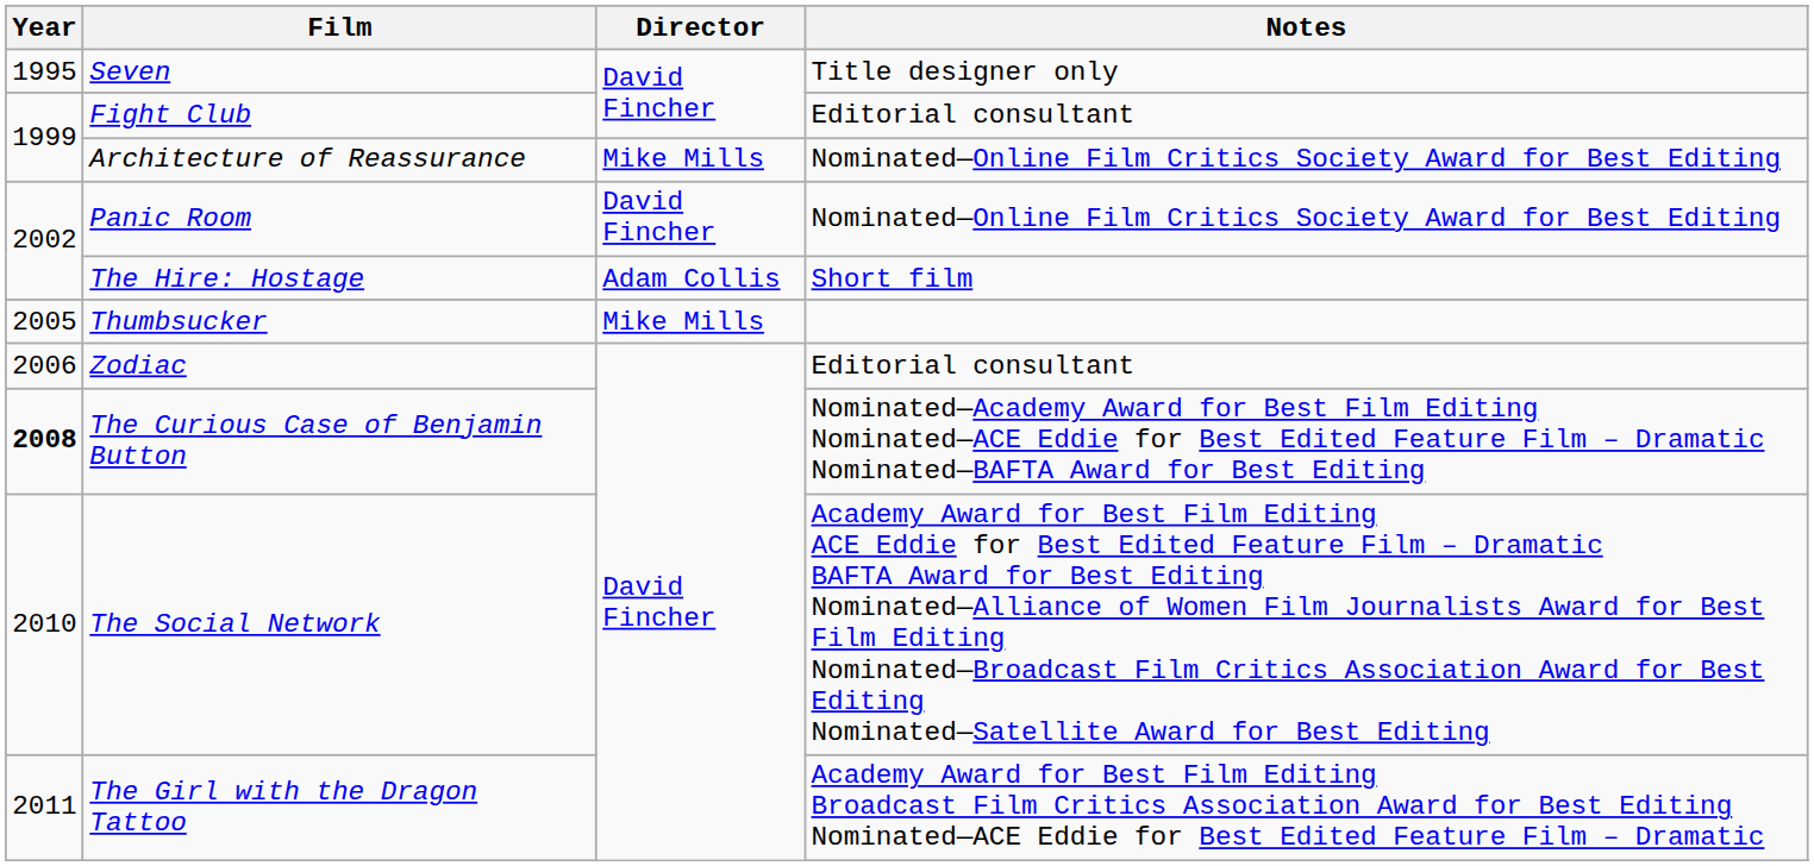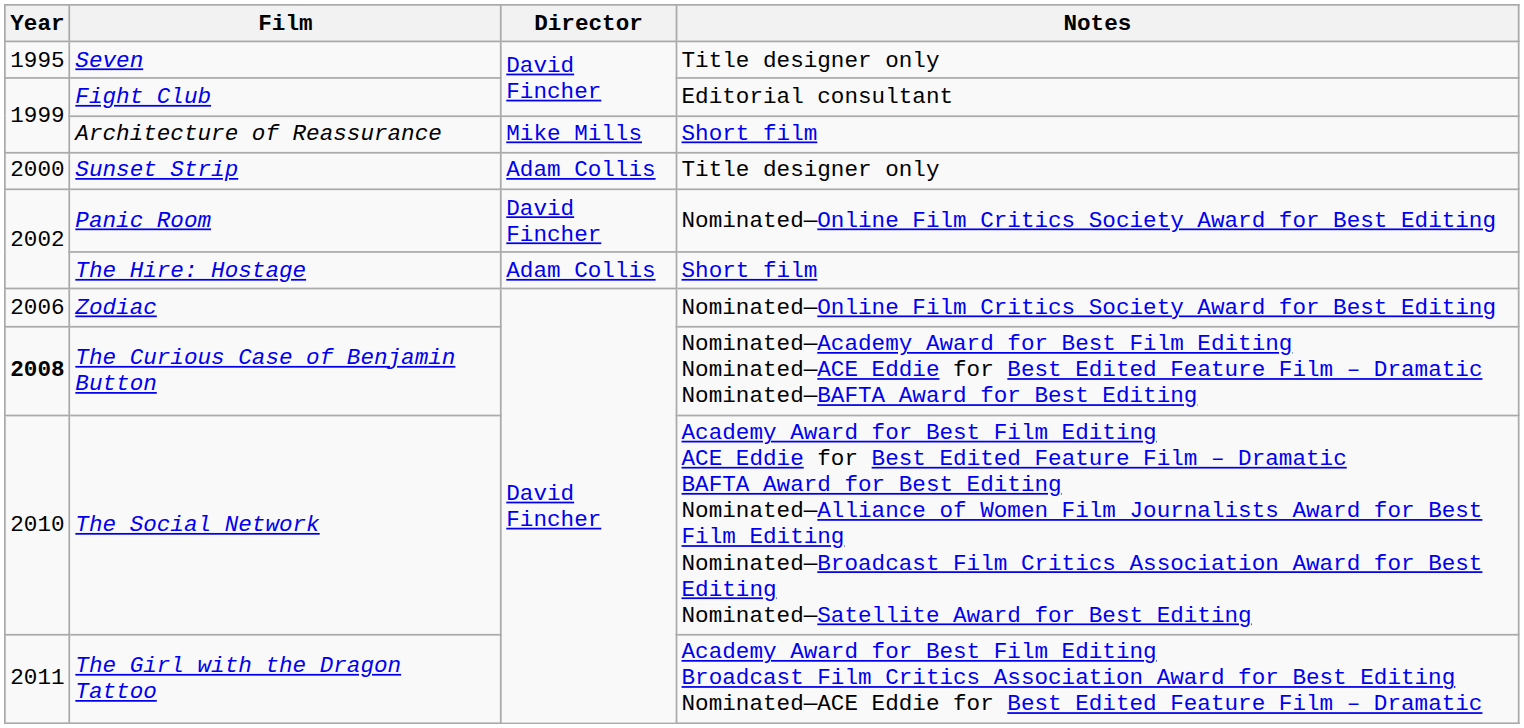Architecture of Reassurance | Notes: Nominated—Online Film Critics Society Award for Best Editing -> Short film
+ row: 2000 | Sunset Strip | Adam Collis | Title designer only
- row: 2005 | Thumbsucker | Mike Mills
Zodiac | Notes: Editorial consultant -> Nominated—Online Film Critics Society Award for Best Editing
